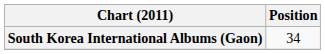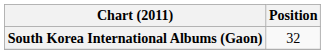South Korea International Albums (Gaon) | Position: 34 -> 32
